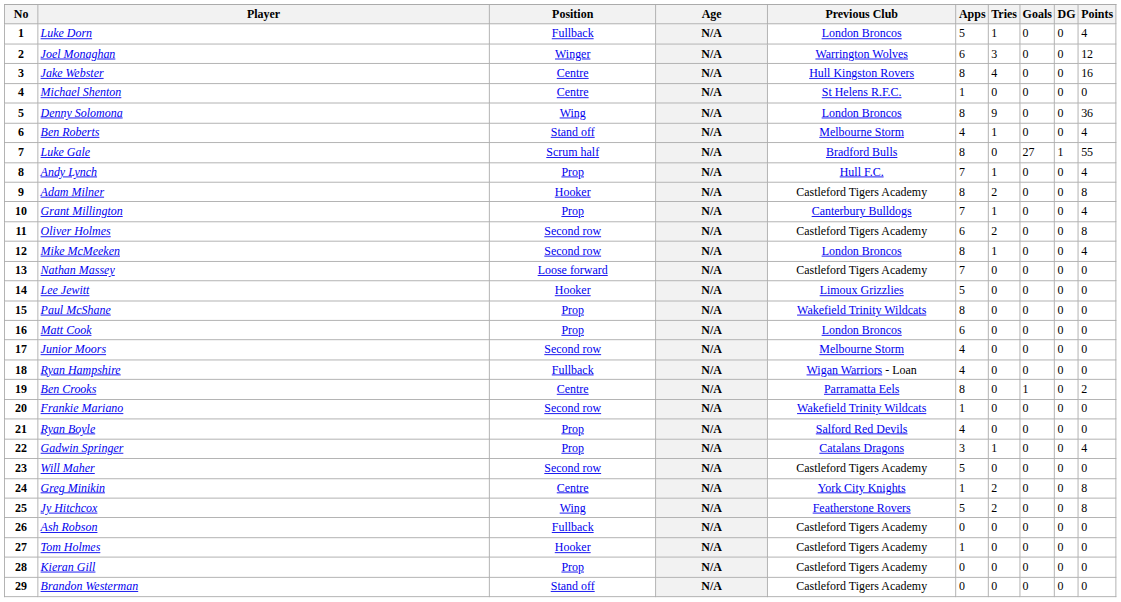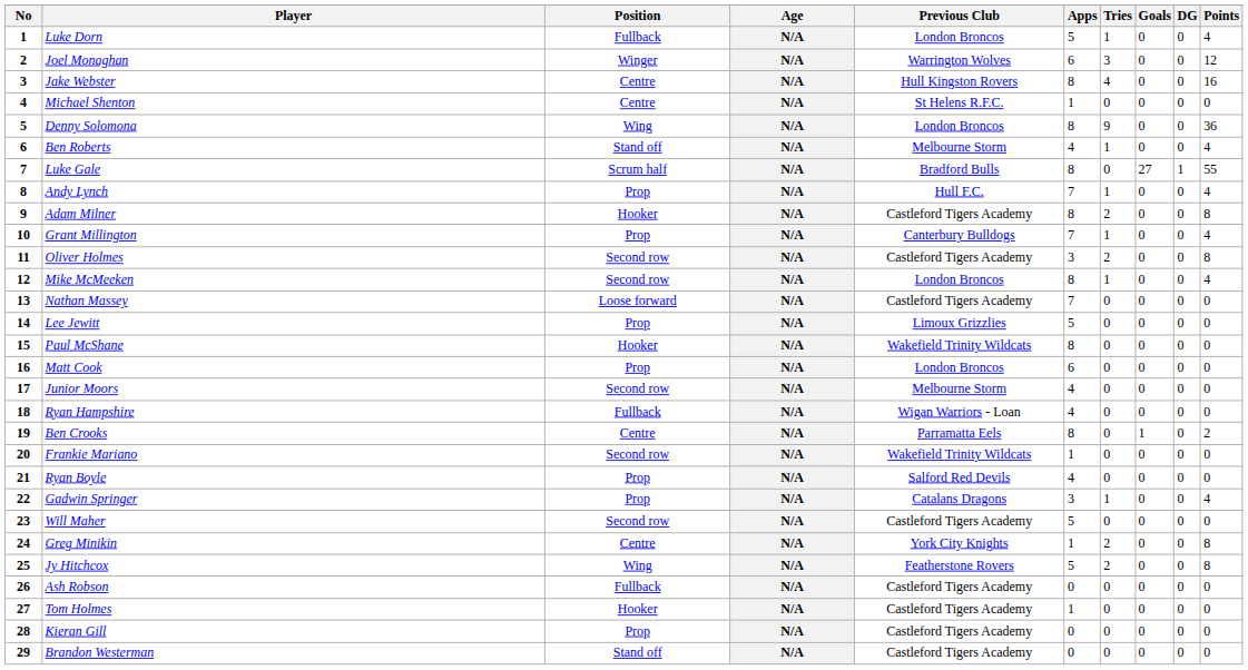Oliver Holmes | Apps: 6 -> 3
Lee Jewitt | Position: Hooker -> Prop
Paul McShane | Position: Prop -> Hooker
